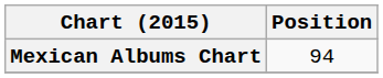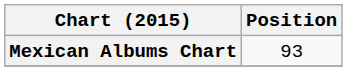Mexican Albums Chart | Position: 94 -> 93
